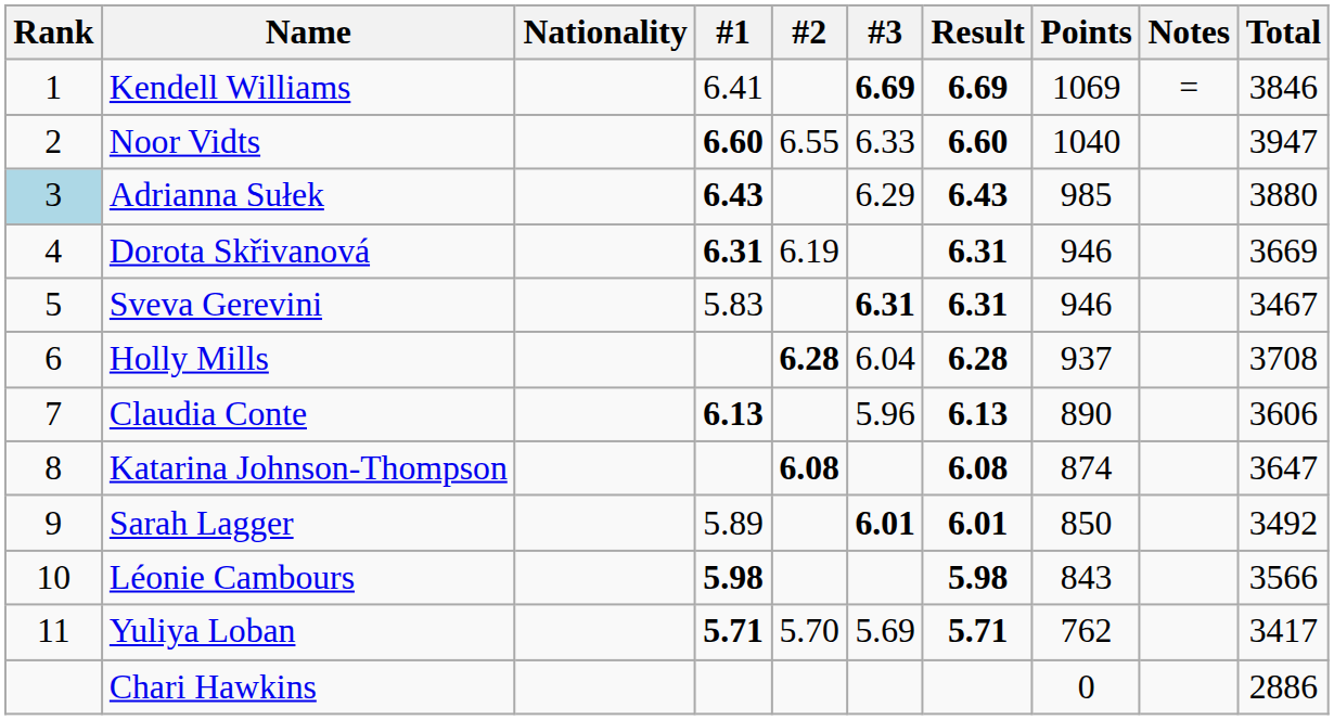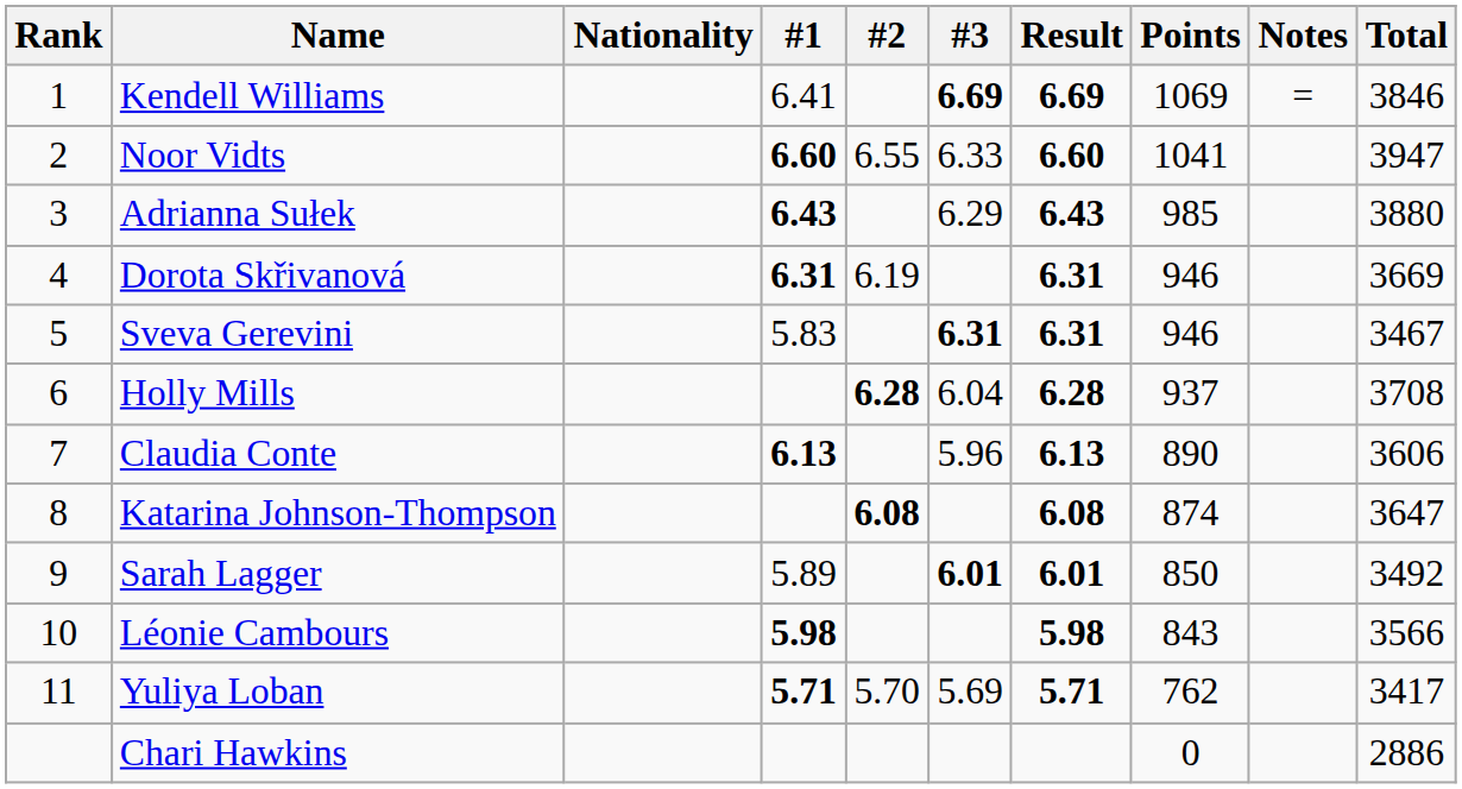Noor Vidts | Points: 1040 -> 1041
Adrianna Sułek | Rank: lightblue background -> no background
